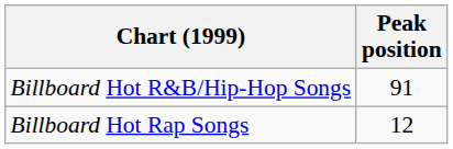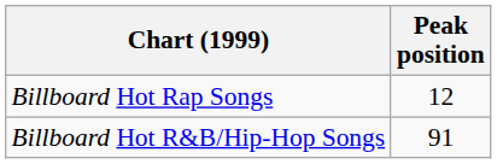rows swapped: Billboard Hot R&B/Hip-Hop Songs <-> Billboard Hot Rap Songs
